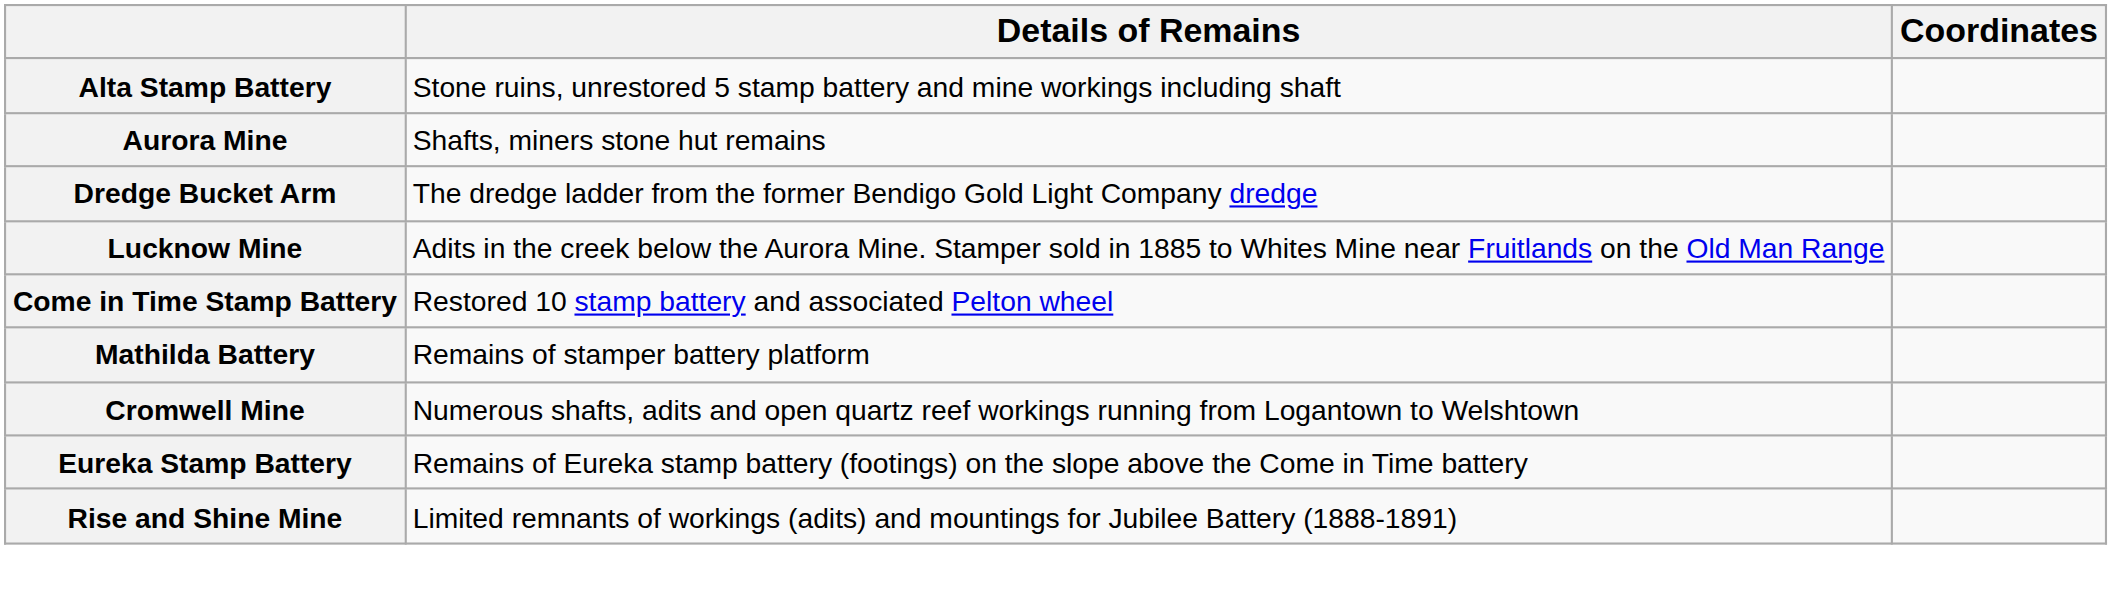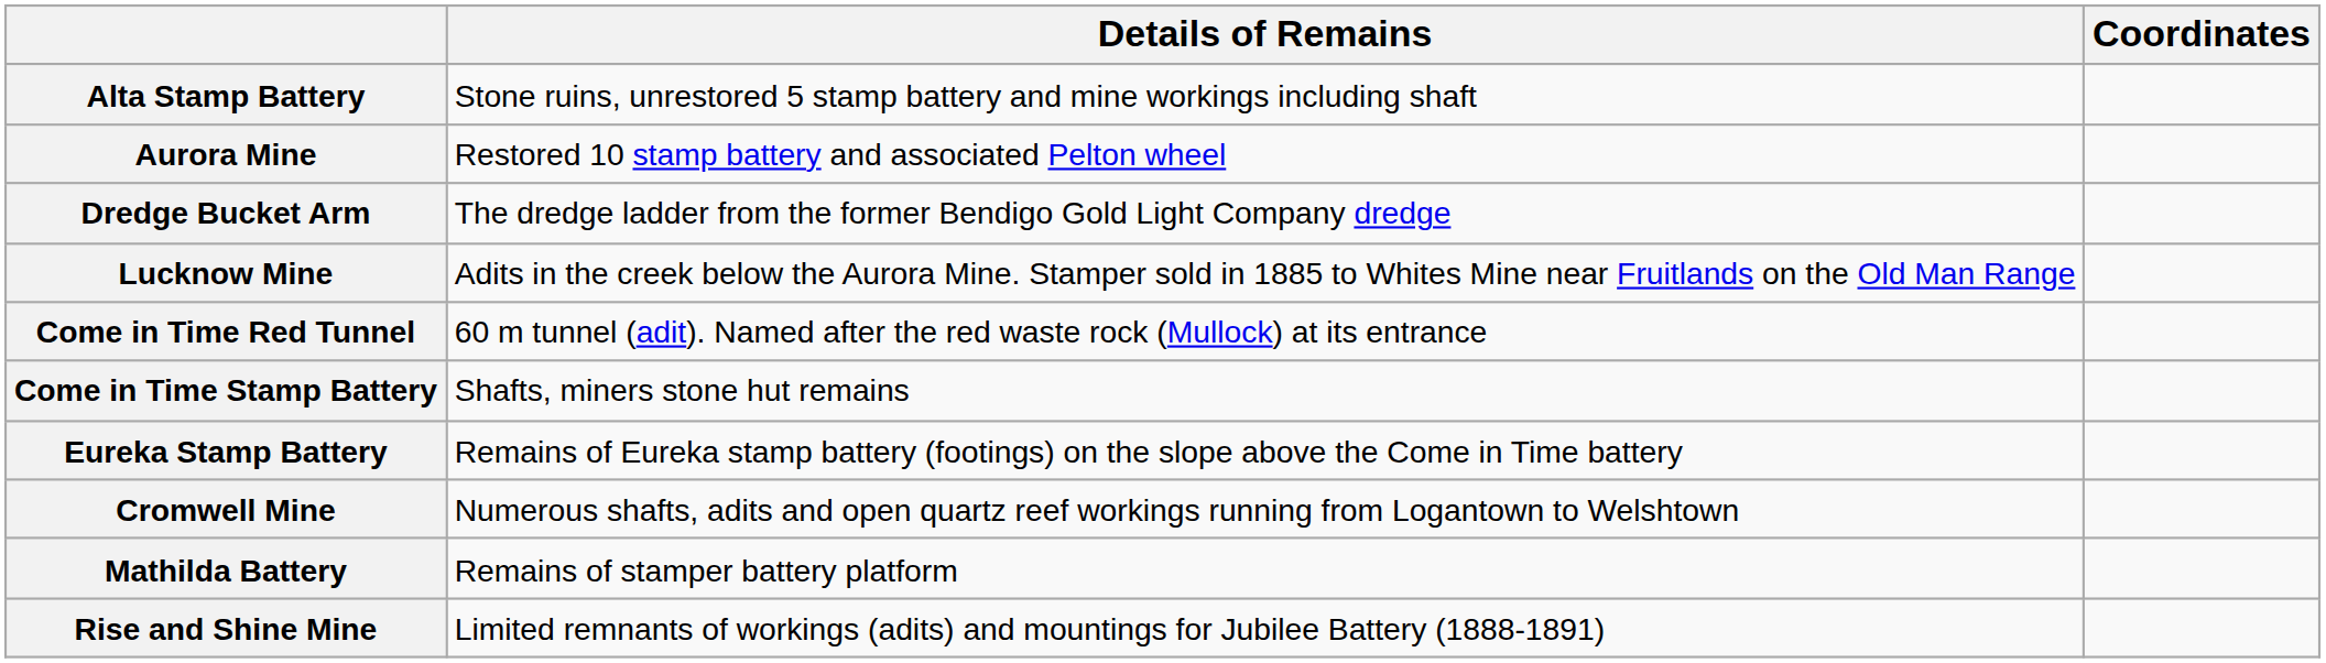Aurora Mine | Details of Remains: Shafts, miners stone hut remains -> Restored 10 stamp battery and associated Pelton wheel
+ row: Come in Time Red Tunnel | 60 m tunnel (adit). Named after the red waste rock (Mullock) at its entrance
Come in Time Stamp Battery | Details of Remains: Restored 10 stamp battery and associated Pelton wheel -> Shafts, miners stone hut remains
rows swapped: Eureka Stamp Battery <-> Mathilda Battery
